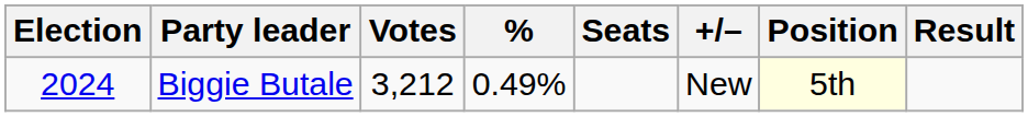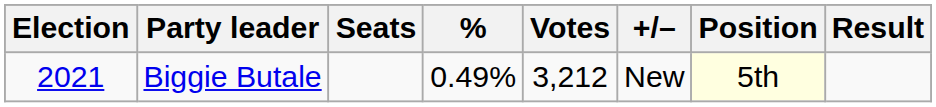columns swapped: Votes <-> Seats
Biggie Butale | Election: 2024 -> 2021
